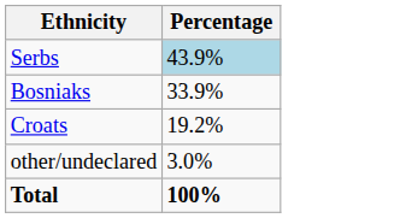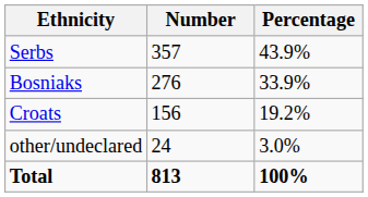+ column: Number | 357 | 276 | 156 | 24 | 813
Serbs | Percentage: lightblue background -> no background
